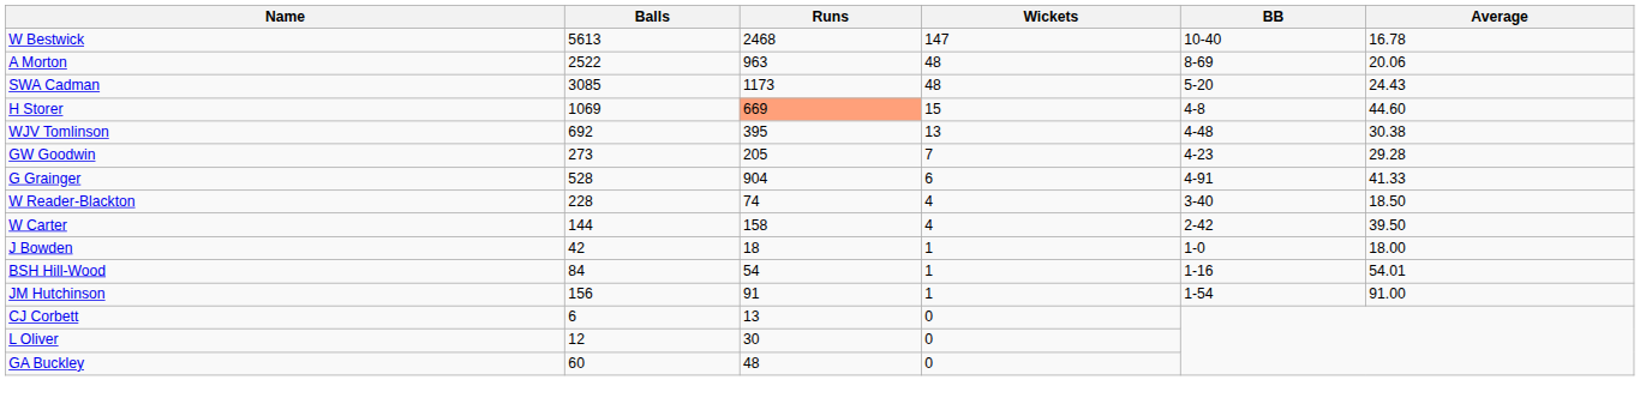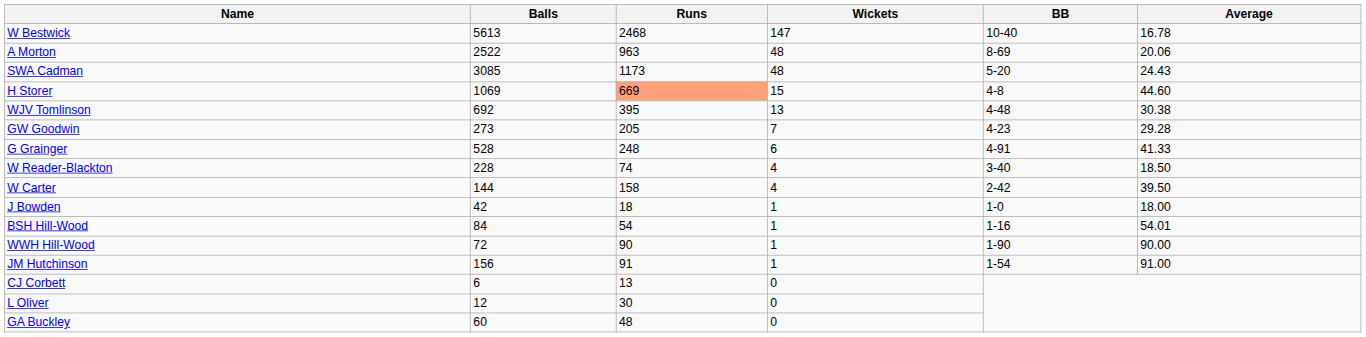G Grainger | Runs: 904 -> 248
+ row: WWH Hill-Wood | 72 | 90 | 1 | 1-90 | 90.00
